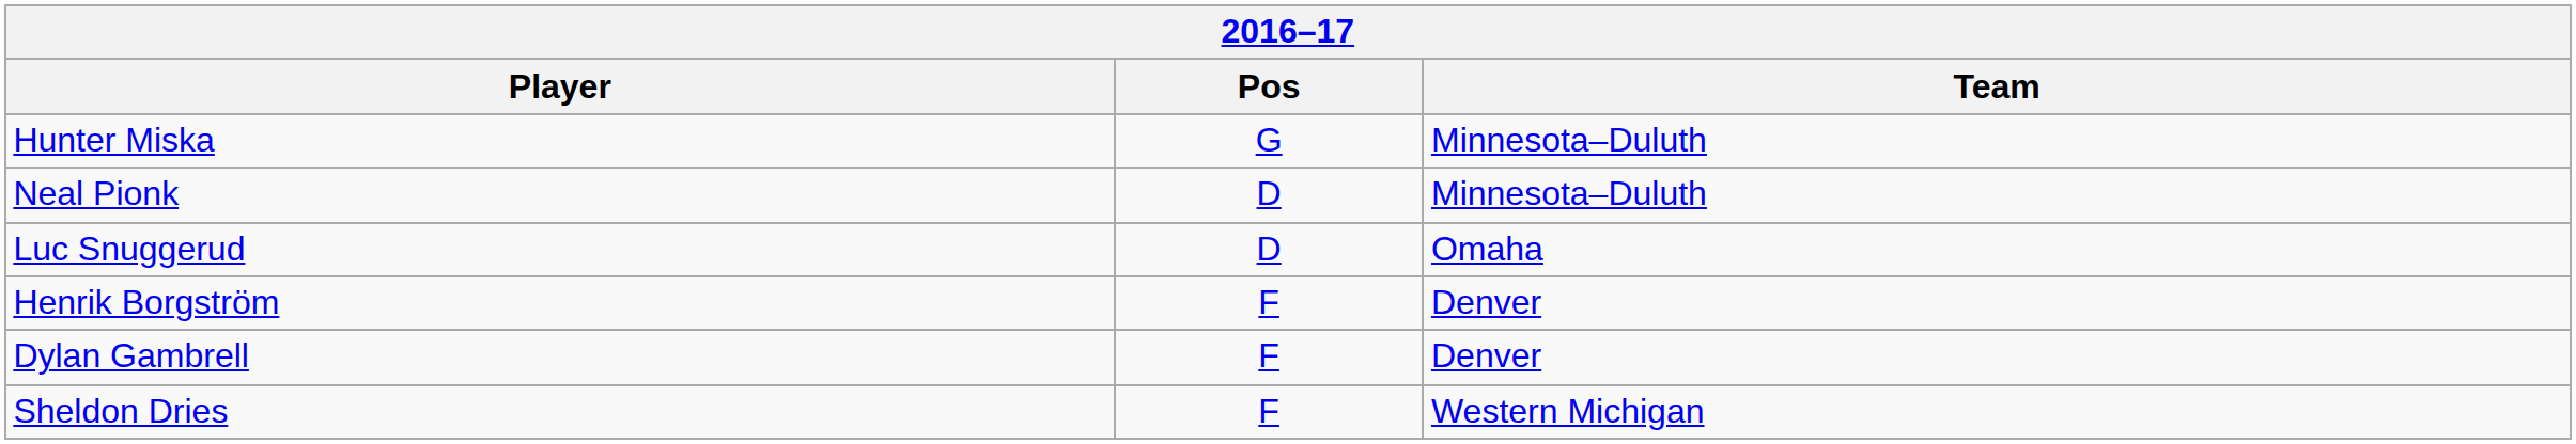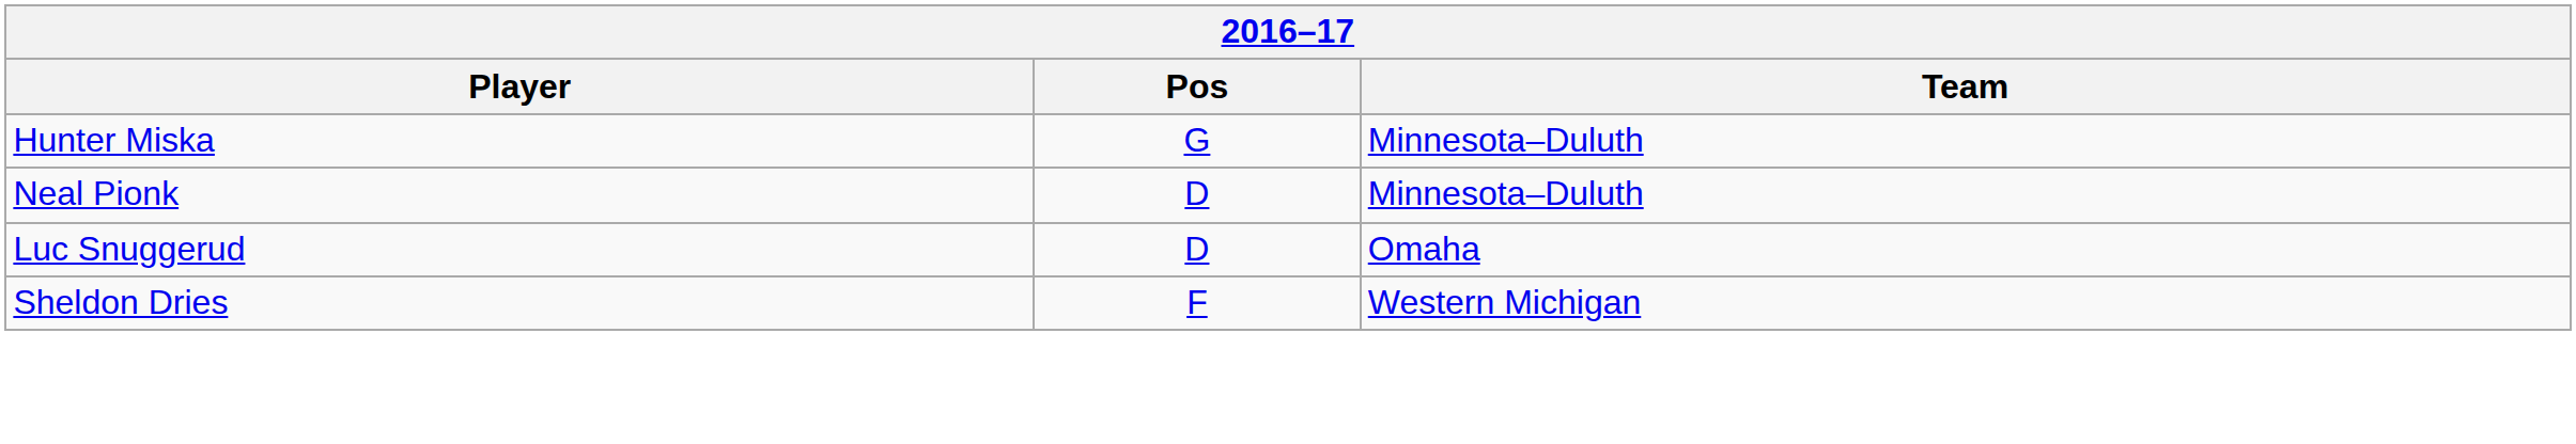- row: Henrik Borgström | F | Denver
- row: Dylan Gambrell | F | Denver
